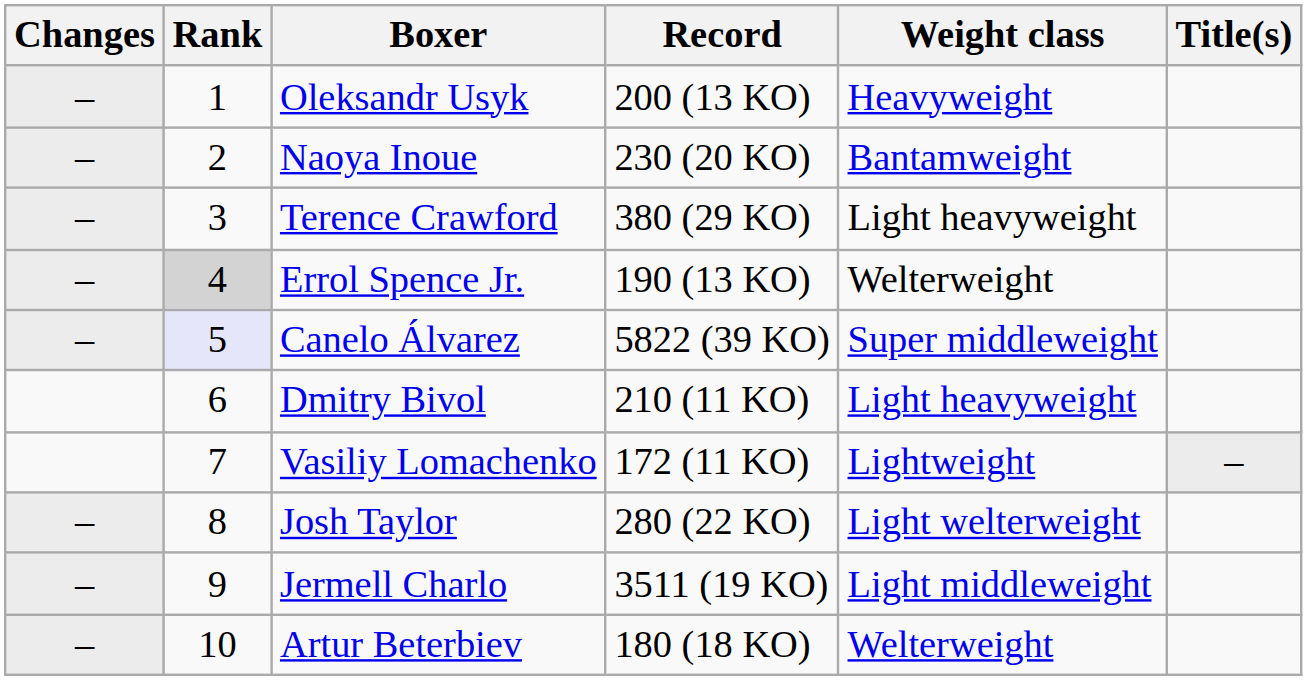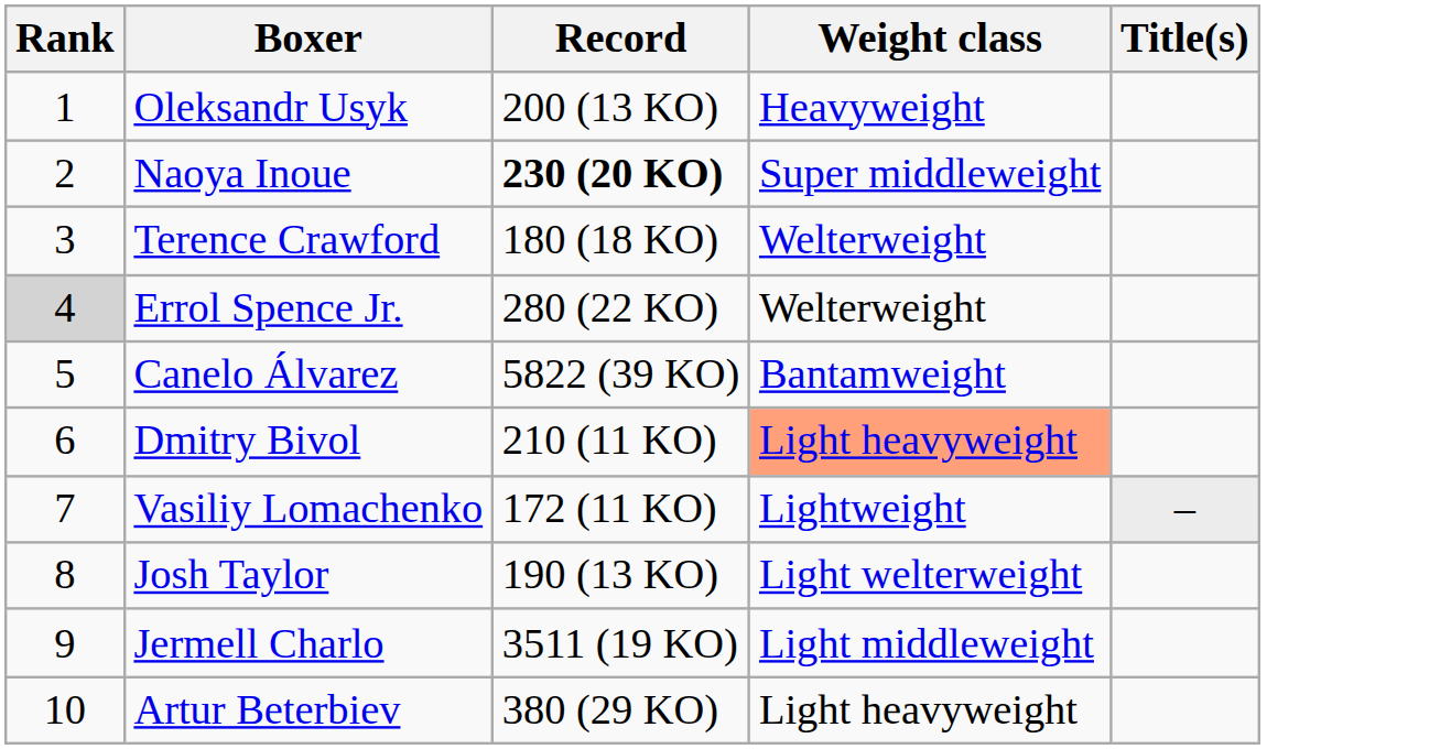- column: Changes | – | – | – | – | – | – | – | –
Naoya Inoue | Record: normal -> bold
Naoya Inoue | Weight class: Bantamweight -> Super middleweight
Terence Crawford | Record: 380 (29 KO) -> 180 (18 KO)
Terence Crawford | Weight class: Light heavyweight -> Welterweight
Errol Spence Jr. | Record: 190 (13 KO) -> 280 (22 KO)
Canelo Álvarez | Rank: lavender background -> no background
Canelo Álvarez | Weight class: Super middleweight -> Bantamweight
Dmitry Bivol | Weight class: no background -> lightsalmon background
Josh Taylor | Record: 280 (22 KO) -> 190 (13 KO)
Artur Beterbiev | Record: 180 (18 KO) -> 380 (29 KO)
Artur Beterbiev | Weight class: Welterweight -> Light heavyweight
